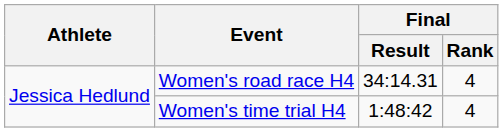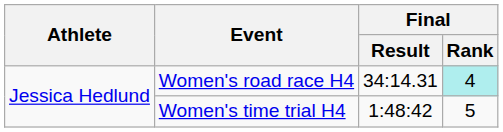Women's road race H4 | Final / Rank: no background -> paleturquoise background
Women's time trial H4 | Final / Rank: 4 -> 5
